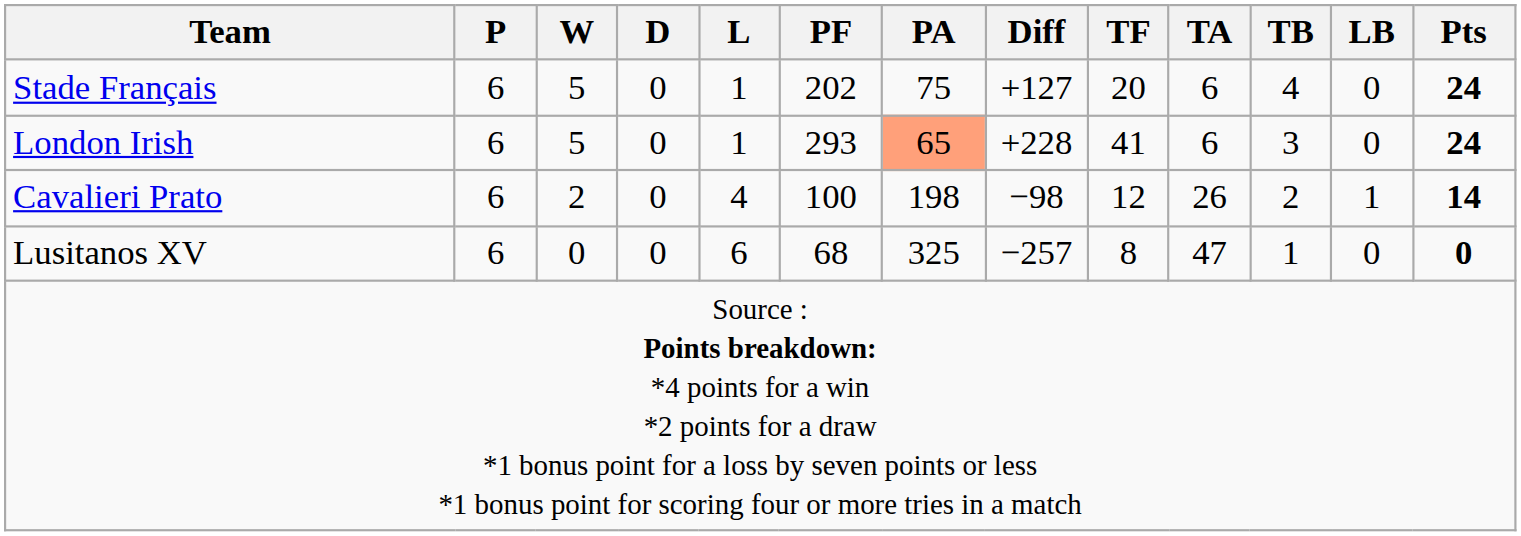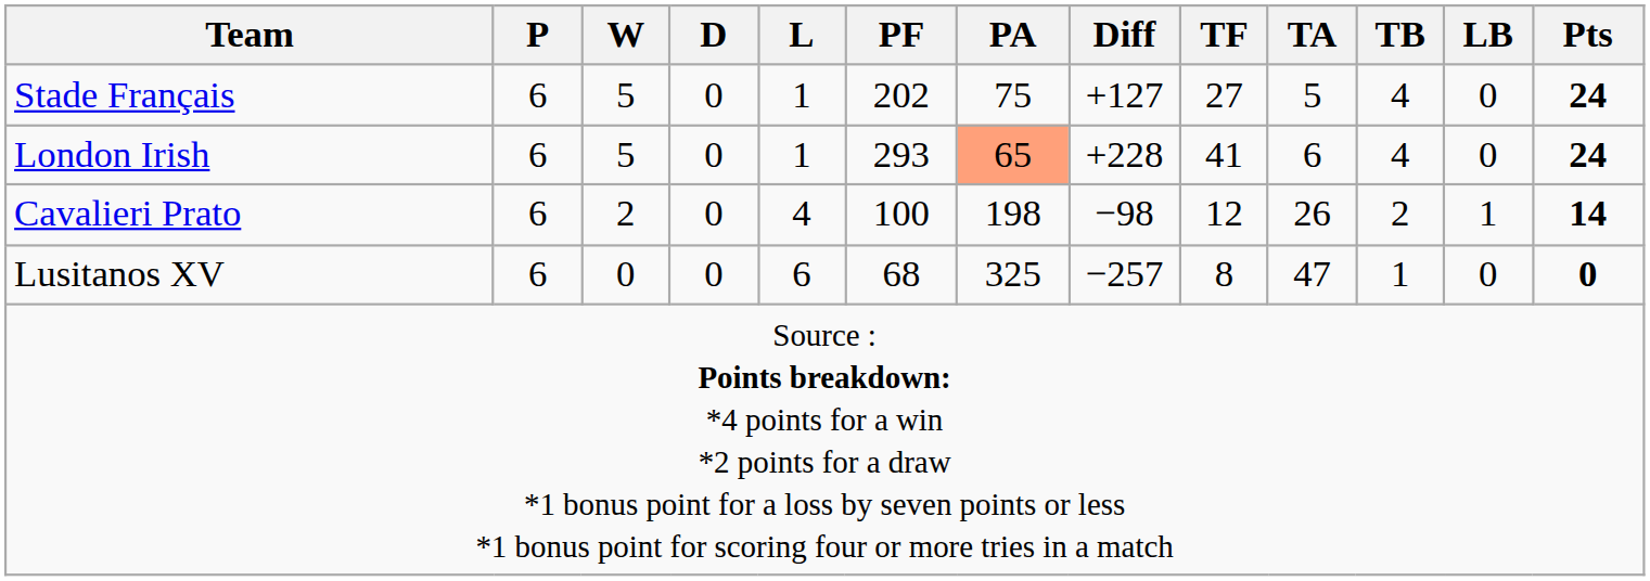Stade Français | TF: 20 -> 27
Stade Français | TA: 6 -> 5
London Irish | TB: 3 -> 4
